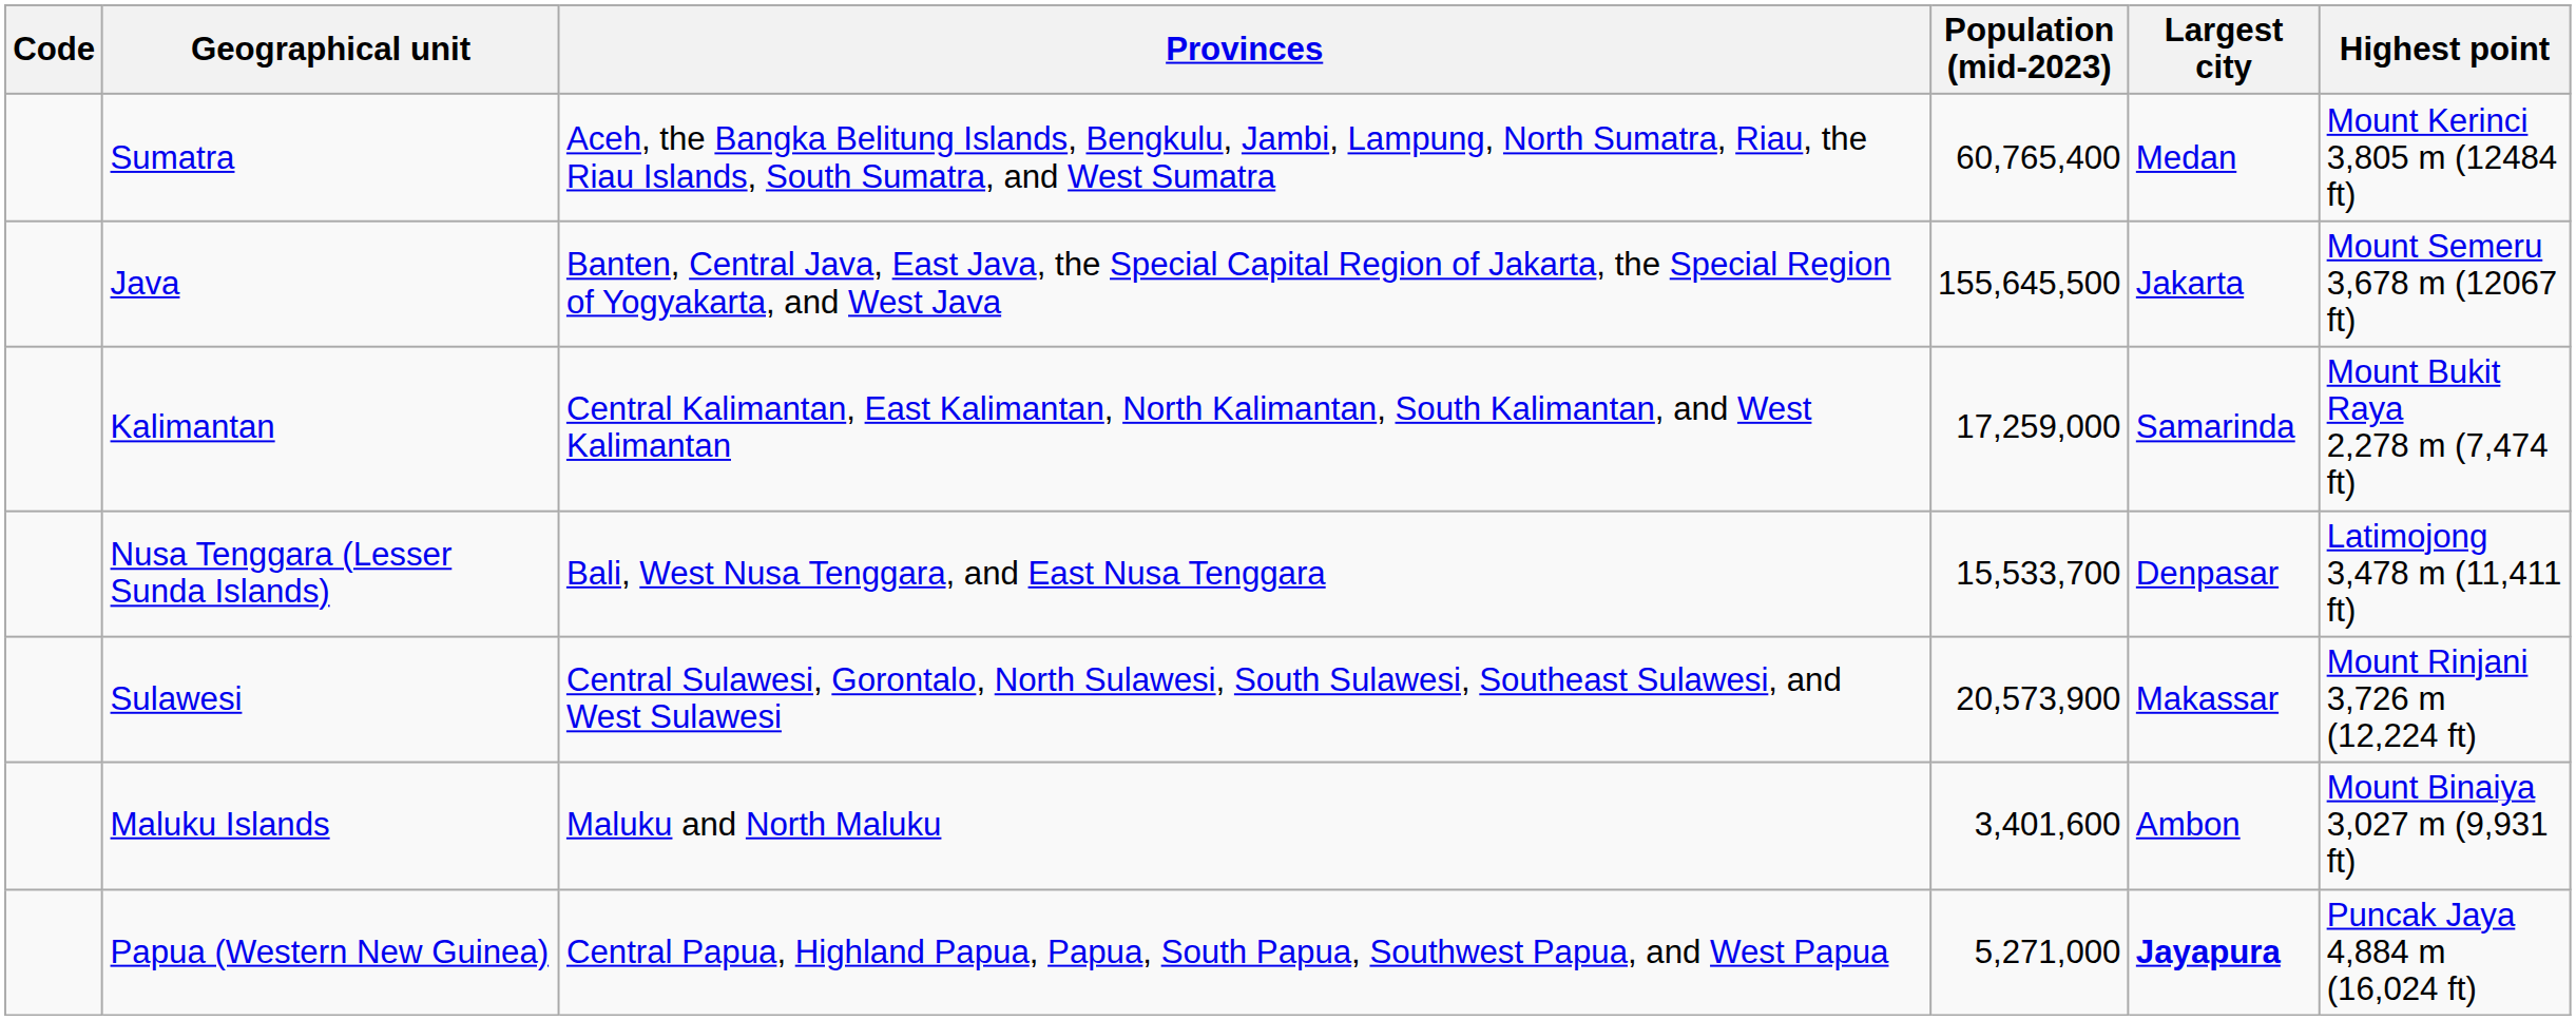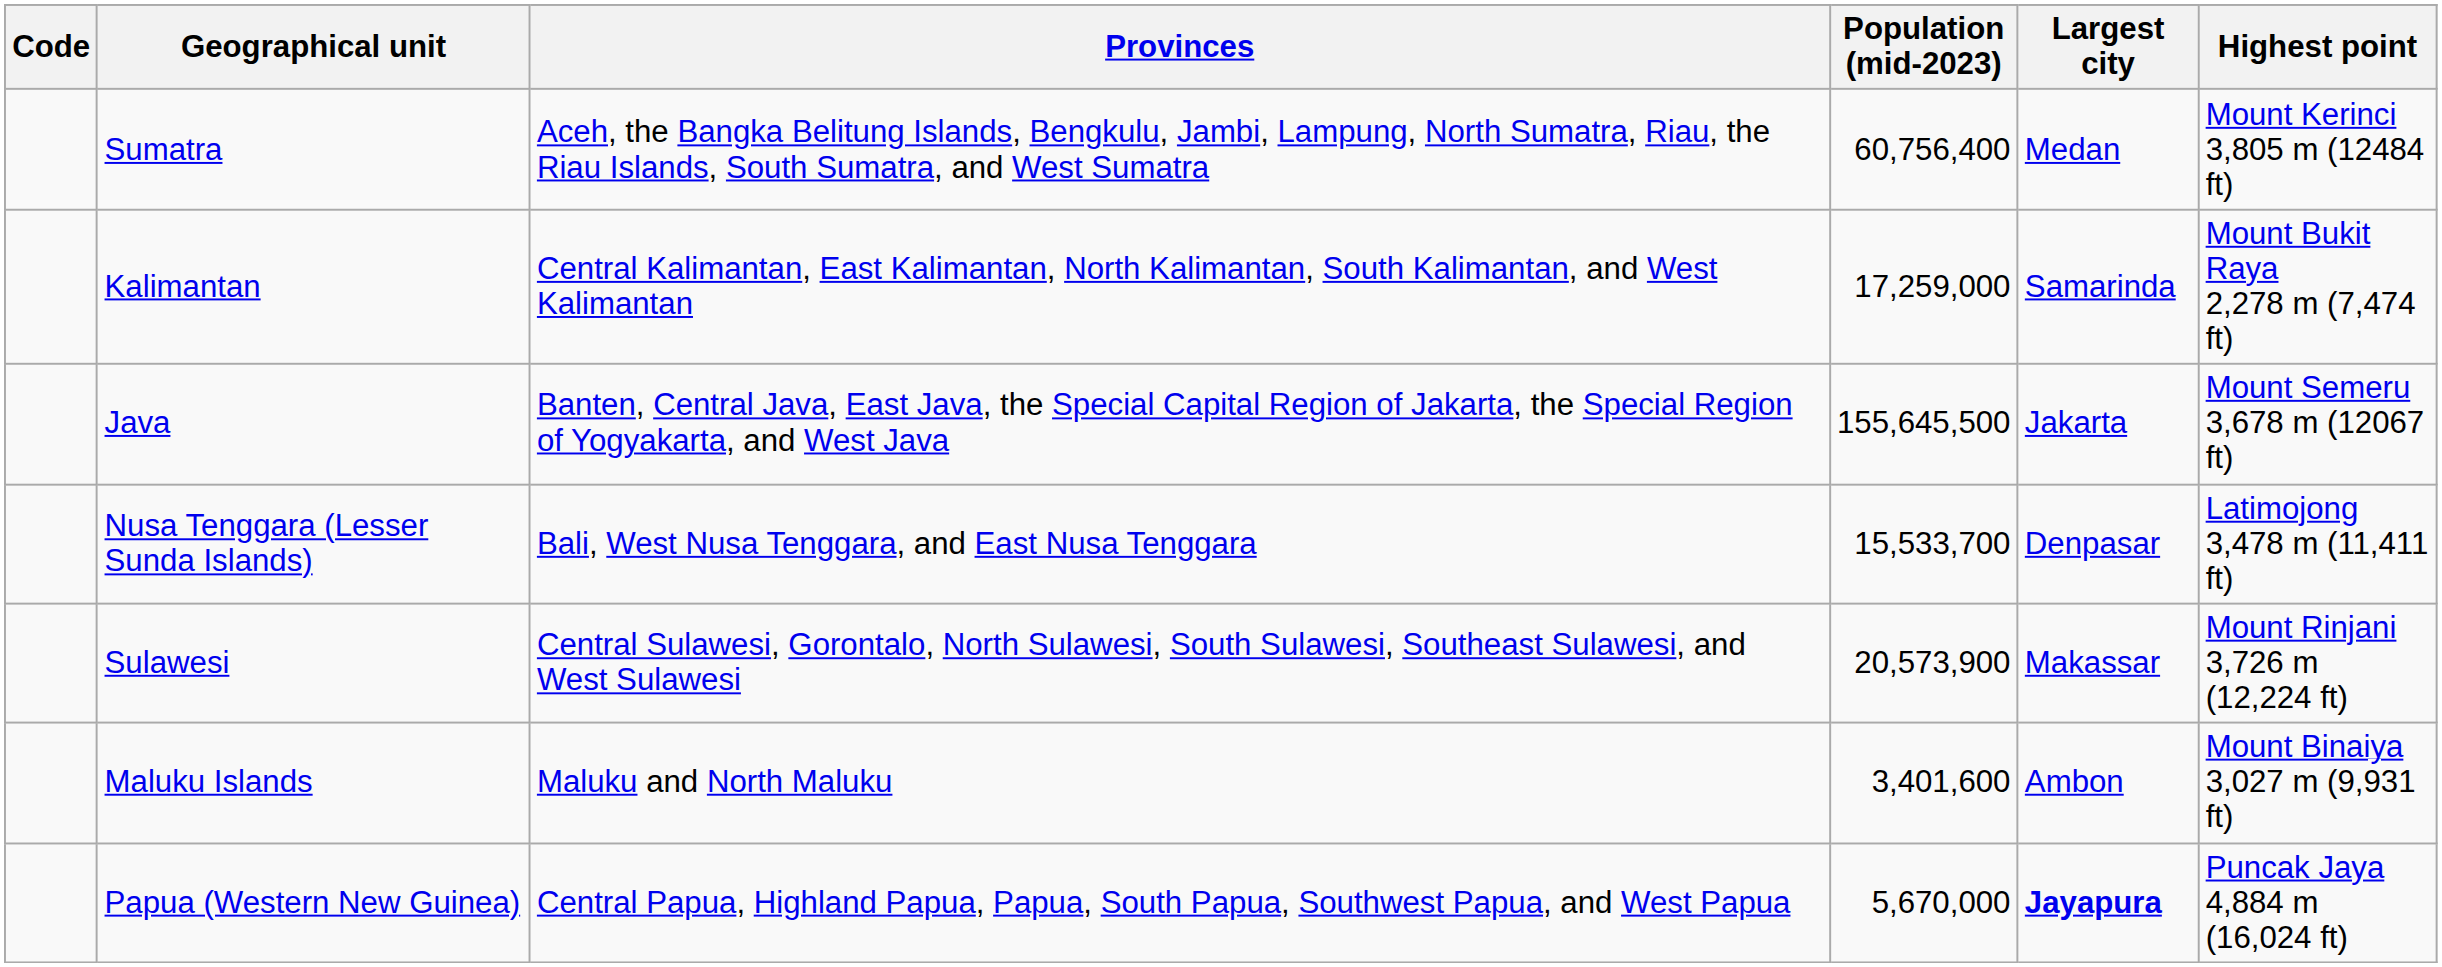Sumatra | Population (mid-2023): 60,765,400 -> 60,756,400
rows swapped: Java <-> Kalimantan
Papua (Western New Guinea) | Population (mid-2023): 5,271,000 -> 5,670,000
